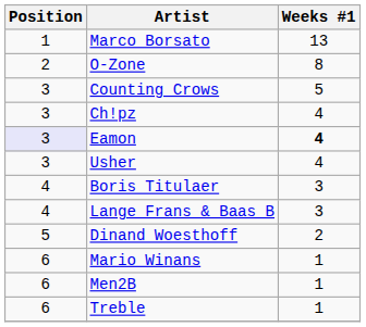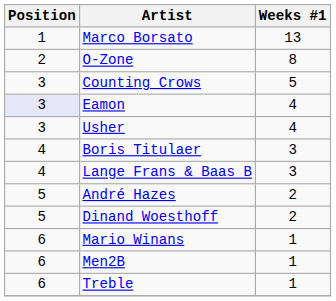- row: 3 | Ch!pz | 4
Eamon | Weeks #1: bold -> normal
+ row: 5 | André Hazes | 2
